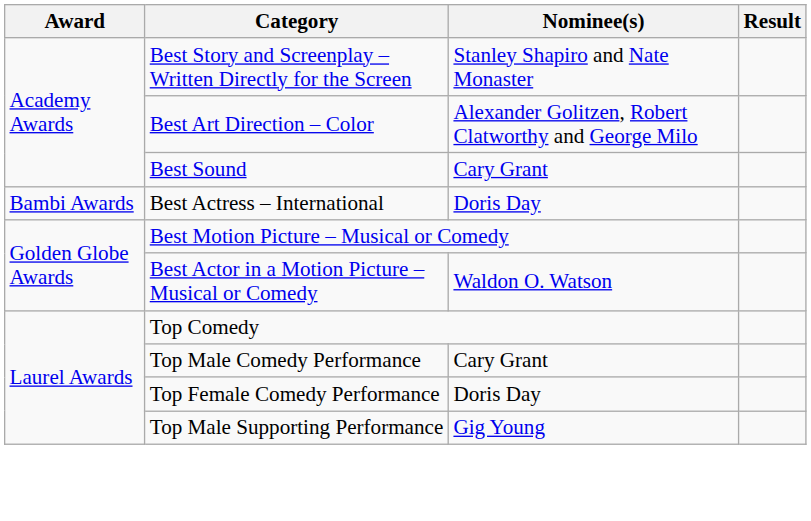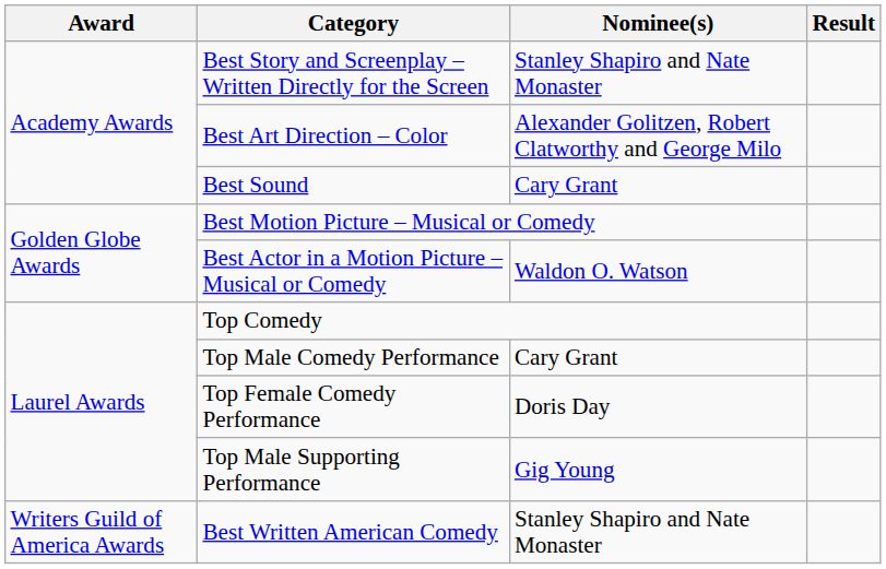- row: Bambi Awards | Best Actress – International | Doris Day
+ row: Writers Guild of America Awards | Best Written American Comedy | Stanley Shapiro and Nate Monaster
